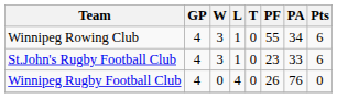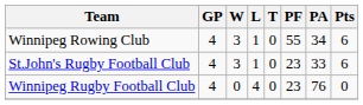Winnipeg Rugby Football Club | PF: 26 -> 23
